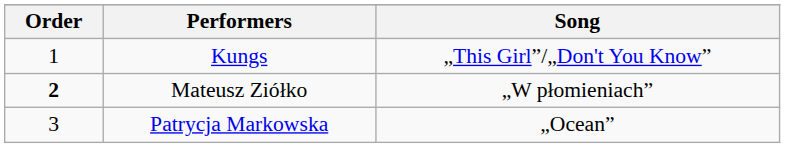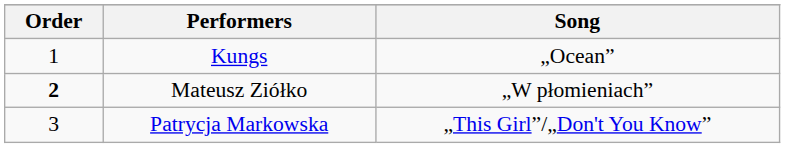Kungs | Song: „This Girl”/„Don't You Know” -> „Ocean”
Patrycja Markowska | Song: „Ocean” -> „This Girl”/„Don't You Know”
